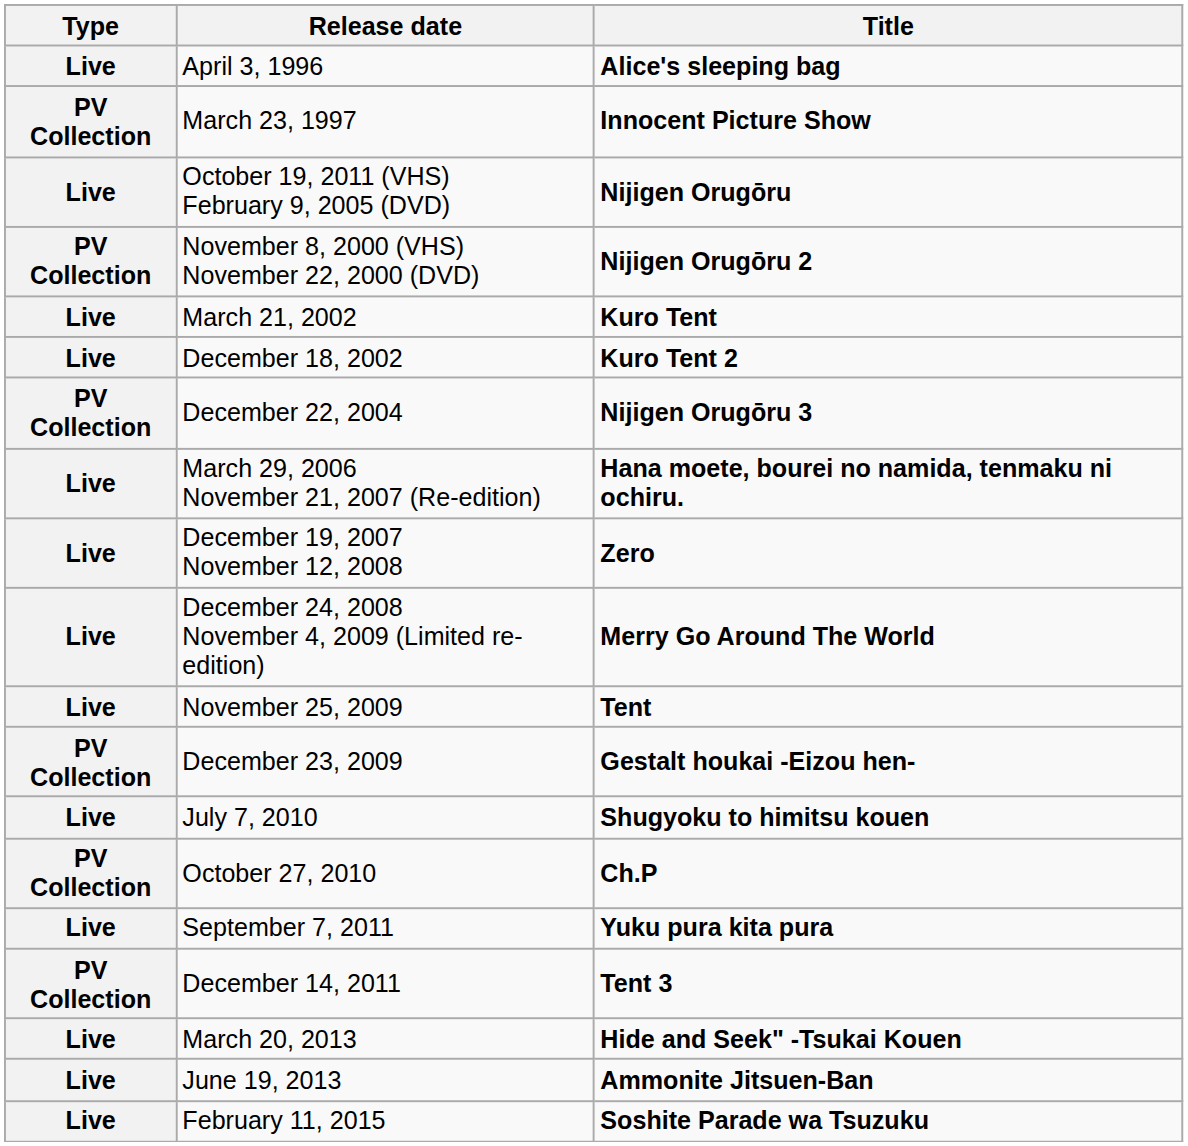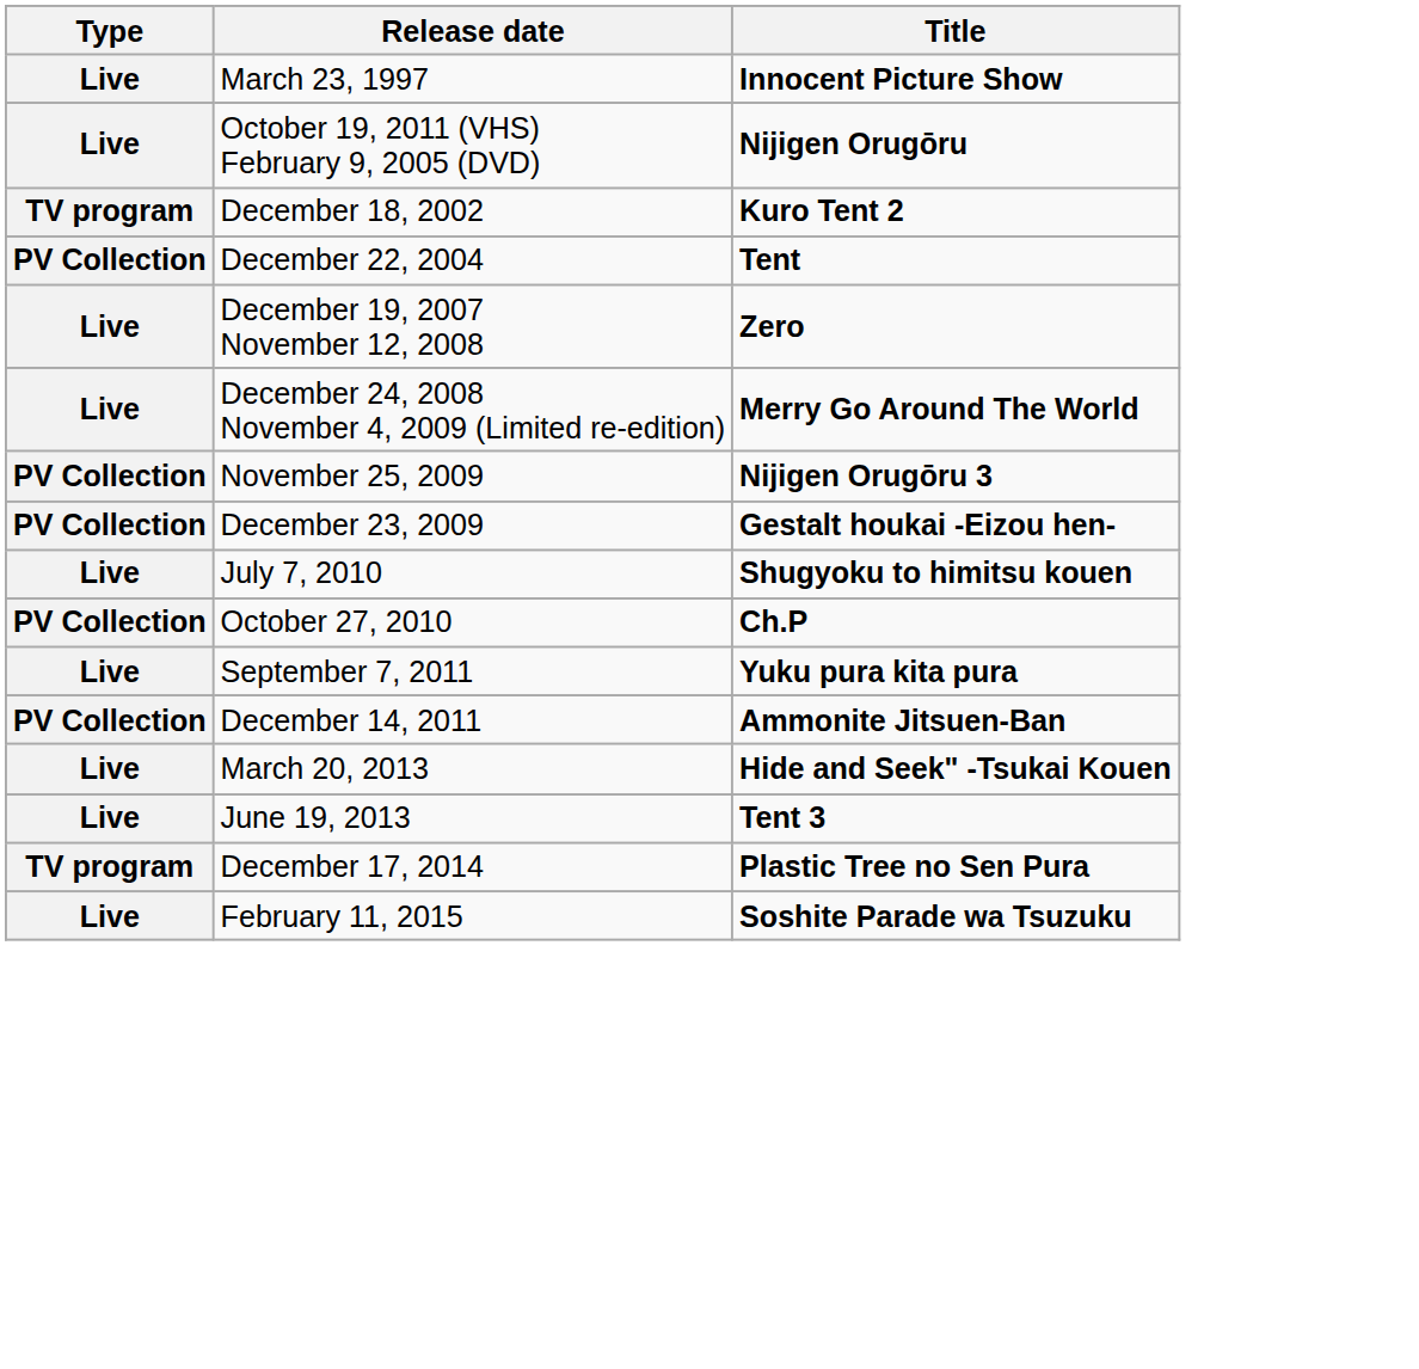- row: Live | April 3, 1996 | Alice's sleeping bag
March 23, 1997 | Type: PV Collection -> Live
- row: PV Collection | November 8, 2000 (VHS) November 22, 2000 (DVD) | Nijigen Orugōru 2
- row: Live | March 21, 2002 | Kuro Tent
December 18, 2002 | Type: Live -> TV program
December 22, 2004 | Title: Nijigen Orugōru 3 -> Tent
- row: Live | March 29, 2006 November 21, 2007 (Re-edition) | Hana moete, bourei no namida, tenmaku ni ochiru.
November 25, 2009 | Type: Live -> PV Collection
November 25, 2009 | Title: Tent -> Nijigen Orugōru 3
December 14, 2011 | Title: Tent 3 -> Ammonite Jitsuen-Ban
June 19, 2013 | Title: Ammonite Jitsuen-Ban -> Tent 3
+ row: TV program | December 17, 2014 | Plastic Tree no Sen Pura
